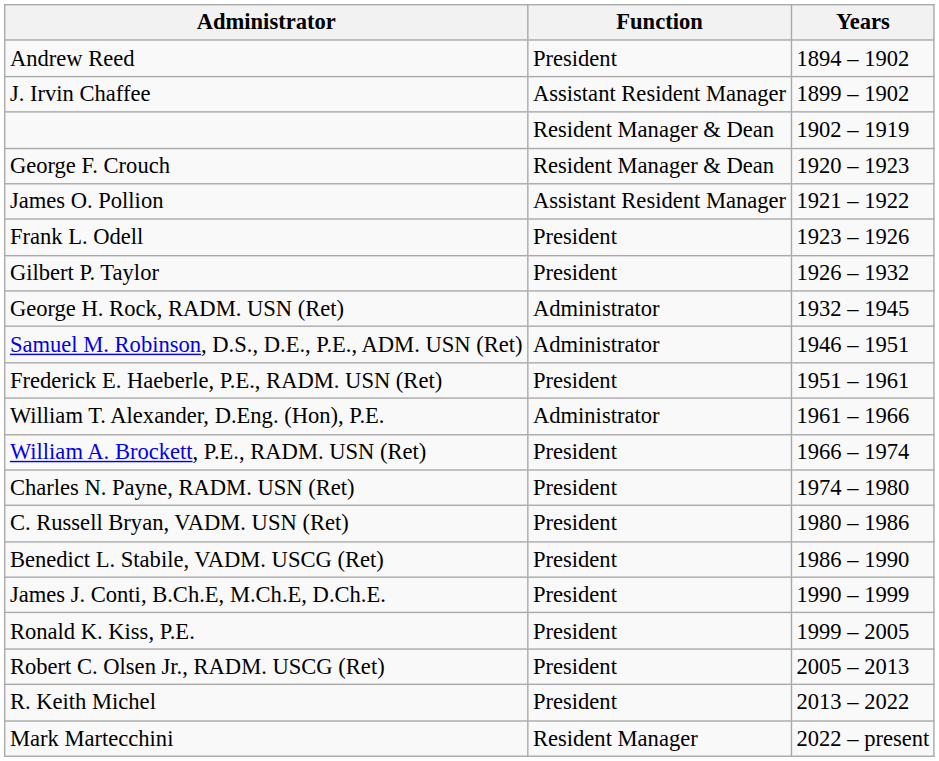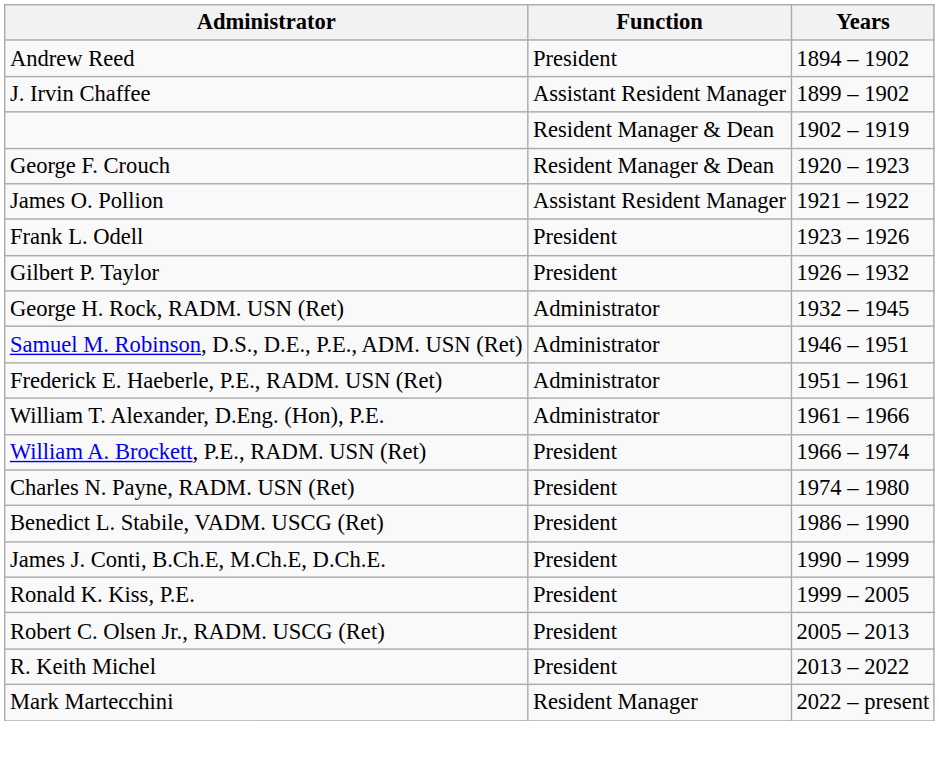Frederick E. Haeberle, P.E., RADM. USN (Ret) | Function: President -> Administrator
- row: C. Russell Bryan, VADM. USN (Ret) | President | 1980 – 1986
